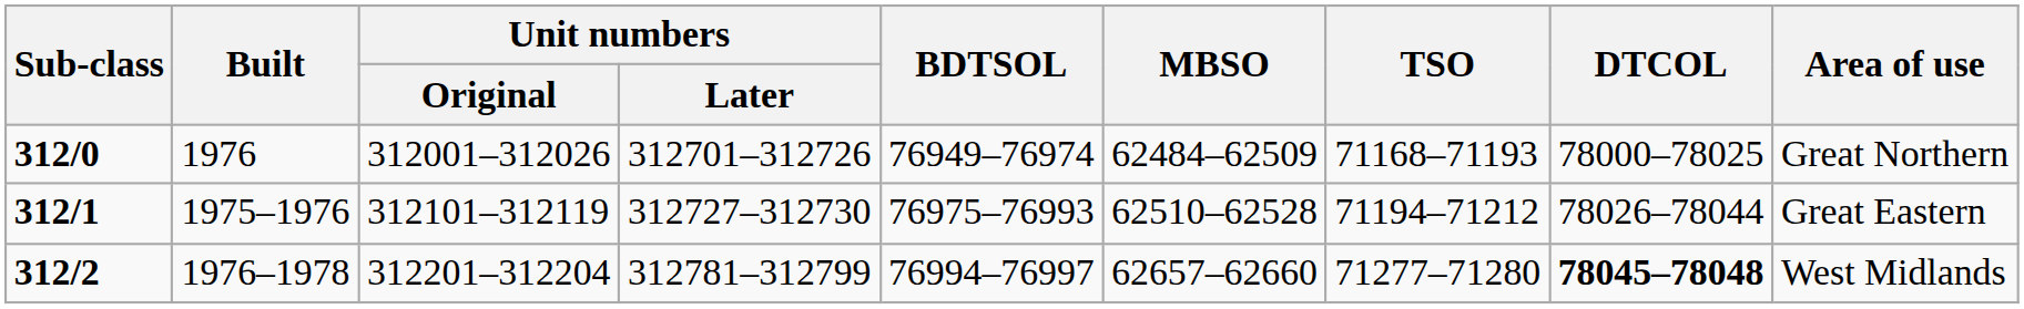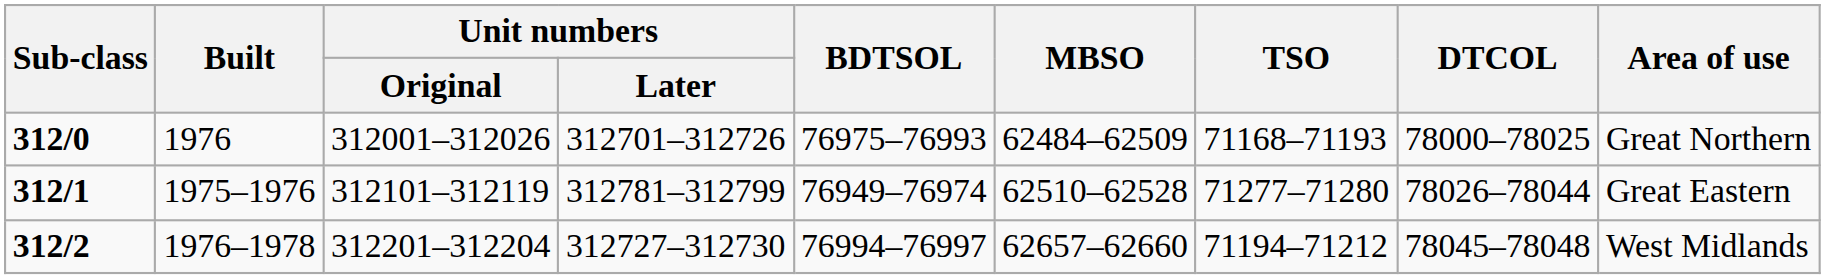312/0 | BDTSOL: 76949–76974 -> 76975–76993
312/1 | Unit numbers / Later: 312727–312730 -> 312781–312799
312/1 | BDTSOL: 76975–76993 -> 76949–76974
312/1 | TSO: 71194–71212 -> 71277–71280
312/2 | Unit numbers / Later: 312781–312799 -> 312727–312730
312/2 | TSO: 71277–71280 -> 71194–71212
312/2 | DTCOL: bold -> normal
